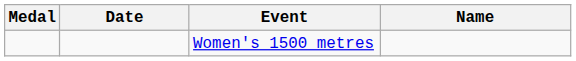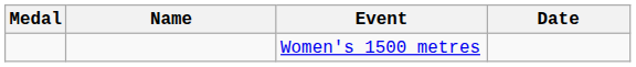columns swapped: Name <-> Date
